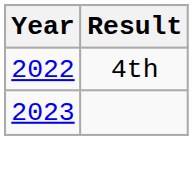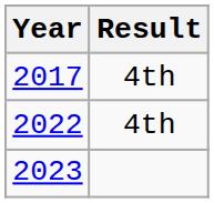+ row: 2017 | 4th
